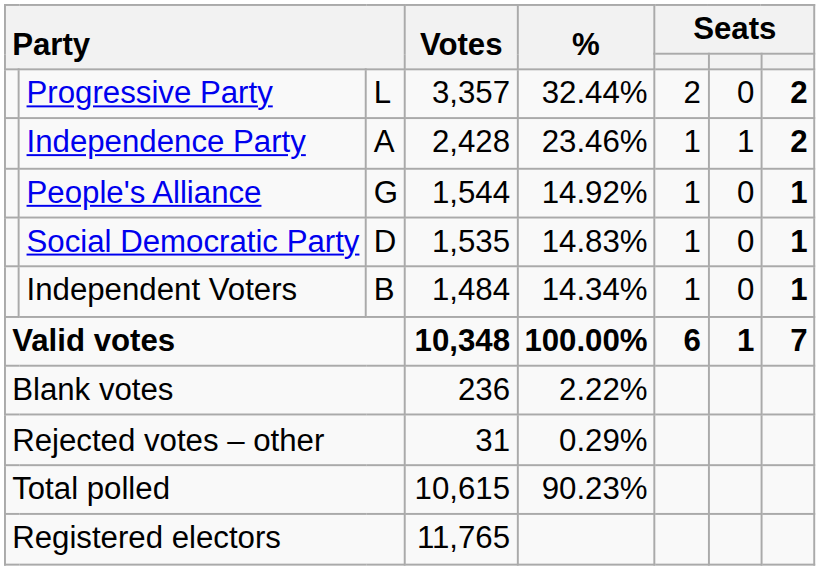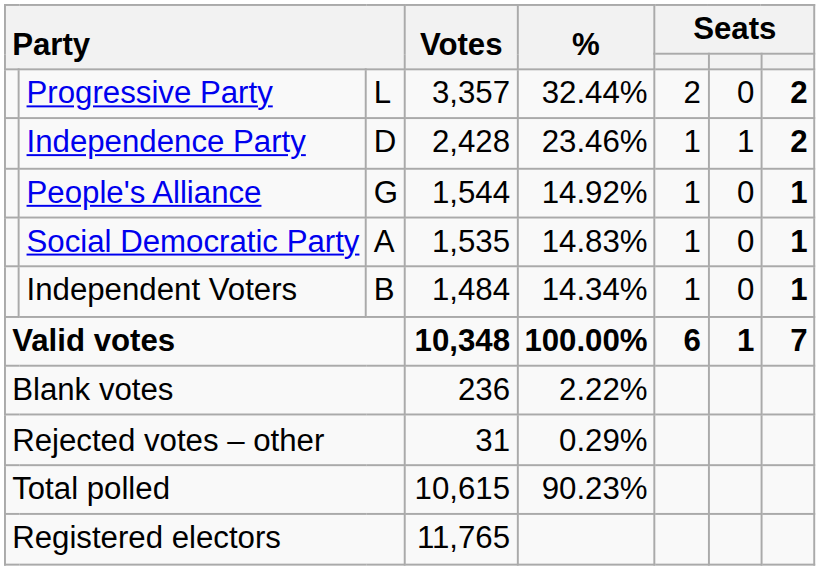Independence Party | column 3: A -> D
Social Democratic Party | column 3: D -> A
